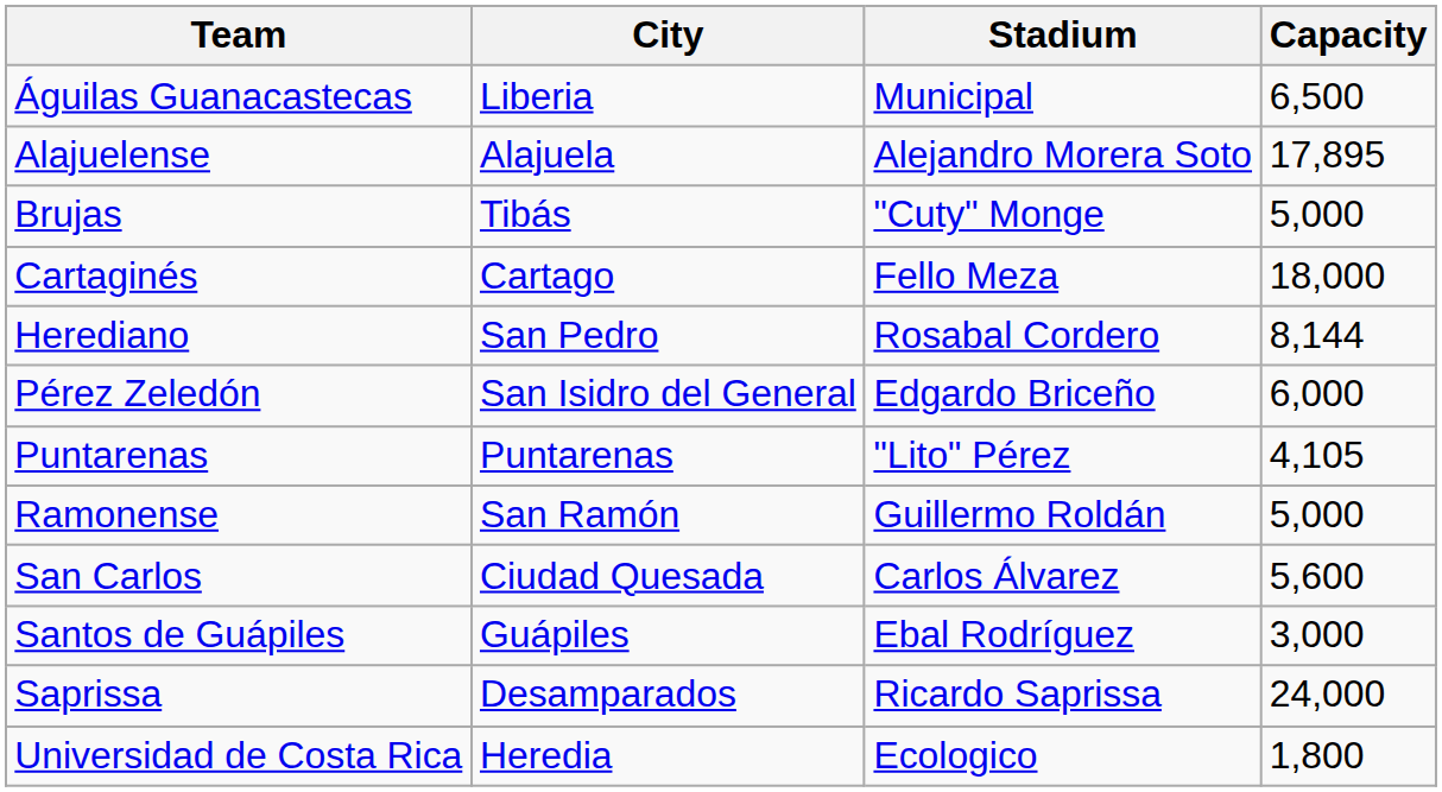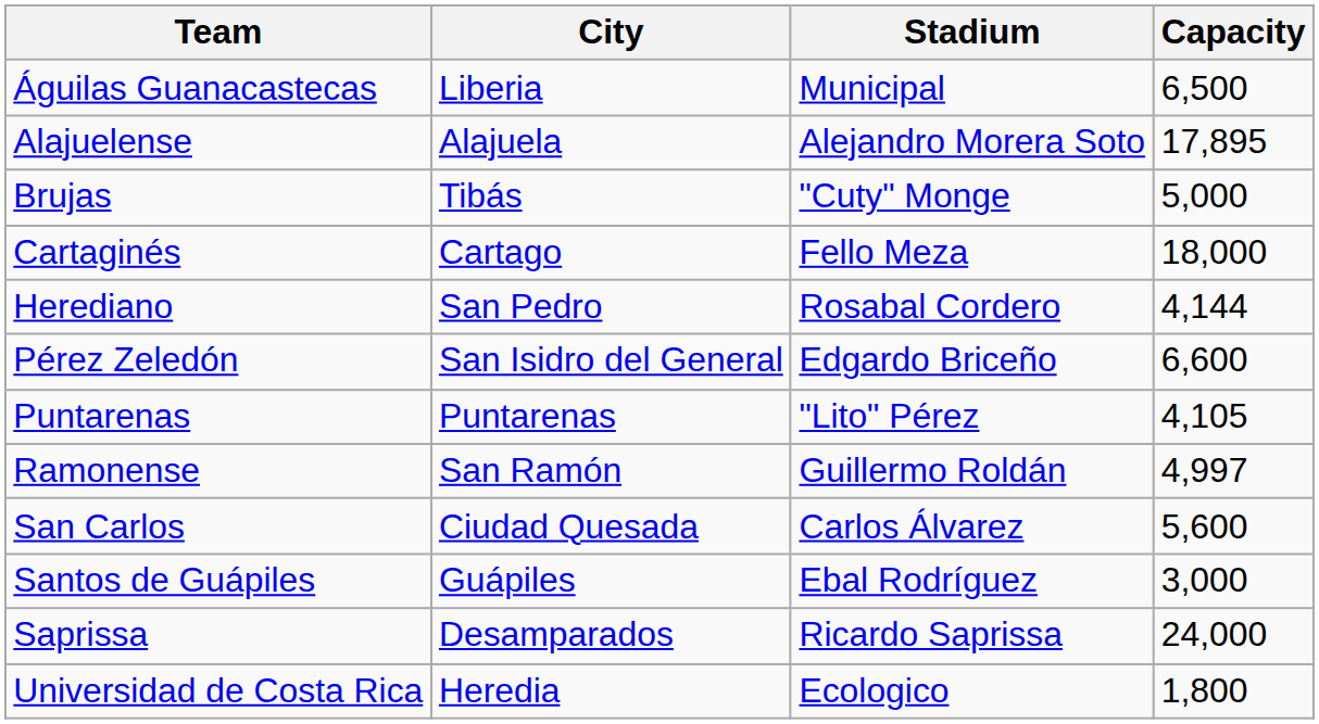Herediano | Capacity: 8,144 -> 4,144
Pérez Zeledón | Capacity: 6,000 -> 6,600
Ramonense | Capacity: 5,000 -> 4,997
